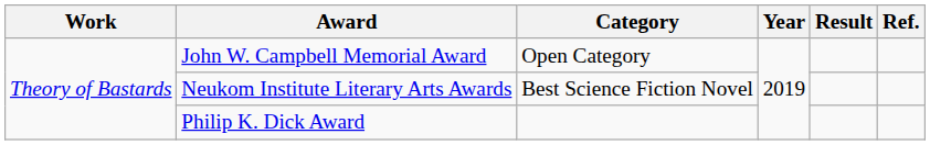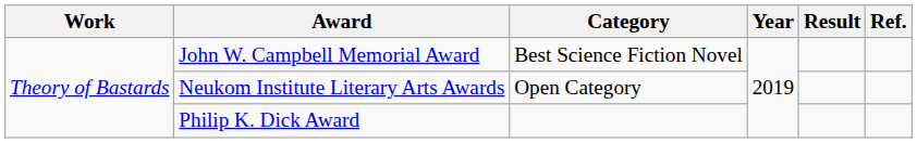John W. Campbell Memorial Award | Category: Open Category -> Best Science Fiction Novel
Neukom Institute Literary Arts Awards | Category: Best Science Fiction Novel -> Open Category
